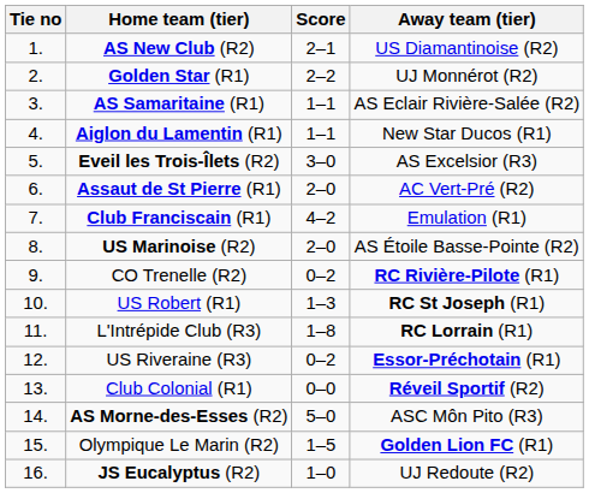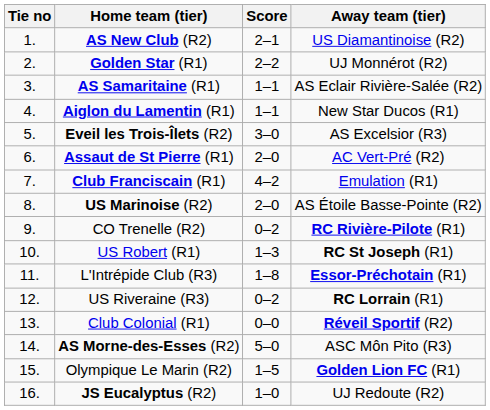L'Intrépide Club (R3) | Away team (tier): RC Lorrain (R1) -> Essor-Préchotain (R1)
US Riveraine (R3) | Away team (tier): Essor-Préchotain (R1) -> RC Lorrain (R1)
